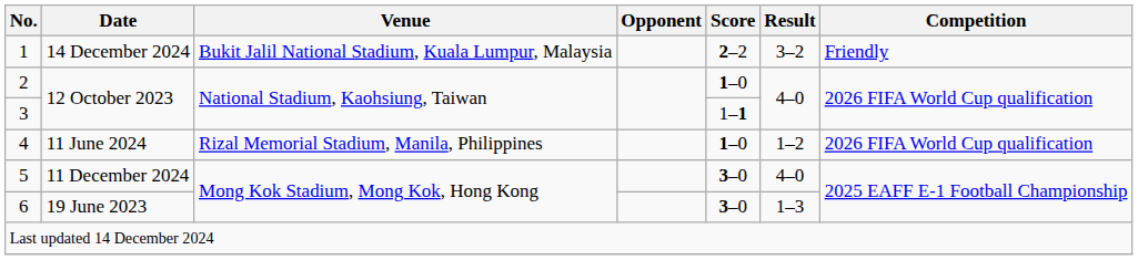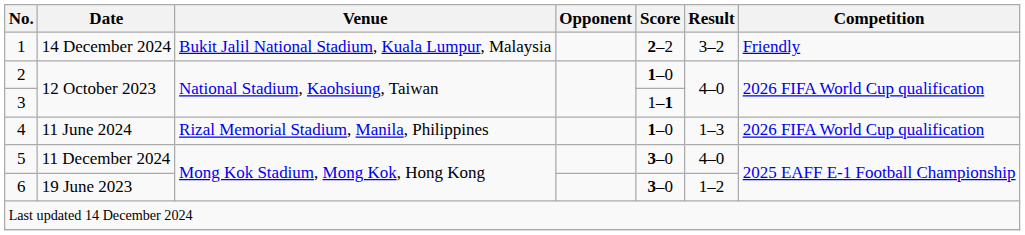4 | Result: 1–2 -> 1–3
6 | Result: 1–3 -> 1–2
